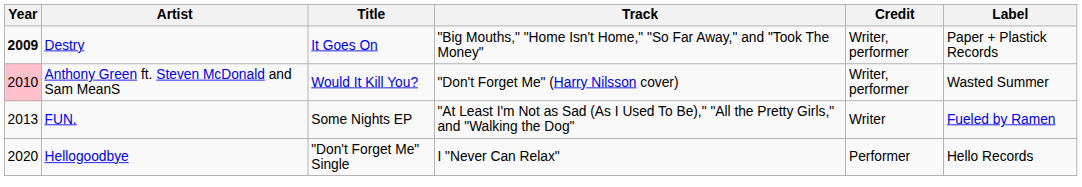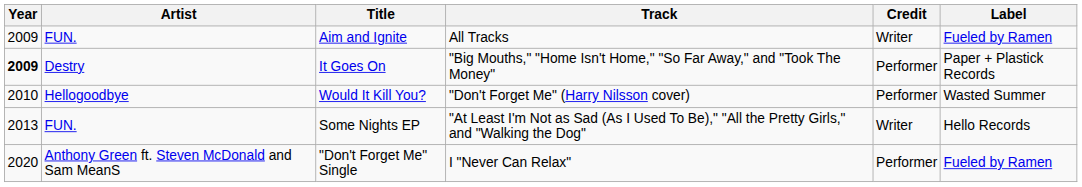+ row: 2009 | FUN. | Aim and Ignite | All Tracks | Writer | Fueled by Ramen
It Goes On | Credit: Writer, performer -> Performer
Would It Kill You? | Year: pink background -> no background
Would It Kill You? | Artist: Anthony Green ft. Steven McDonald and Sam MeanS -> Hellogoodbye
Would It Kill You? | Credit: Writer, performer -> Performer
Some Nights EP | Label: Fueled by Ramen -> Hello Records
"Don't Forget Me" Single | Artist: Hellogoodbye -> Anthony Green ft. Steven McDonald and Sam MeanS
"Don't Forget Me" Single | Label: Hello Records -> Fueled by Ramen
